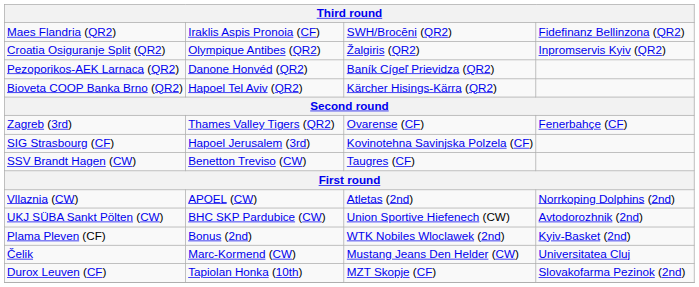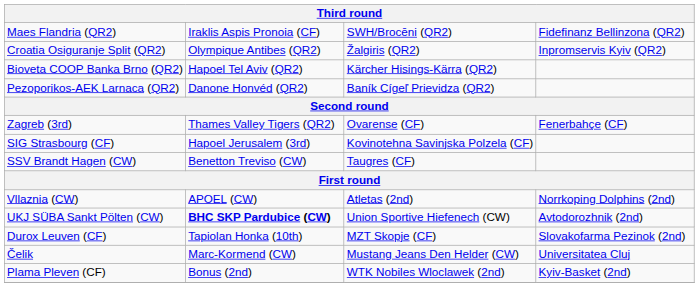rows swapped: Pezoporikos-AEK Larnaca (QR2) <-> Bioveta COOP Banka Brno (QR2)
UKJ SÜBA Sankt Pölten (CW) | column 2: normal -> bold
rows swapped: Durox Leuven (CF) <-> Plama Pleven (CF)
